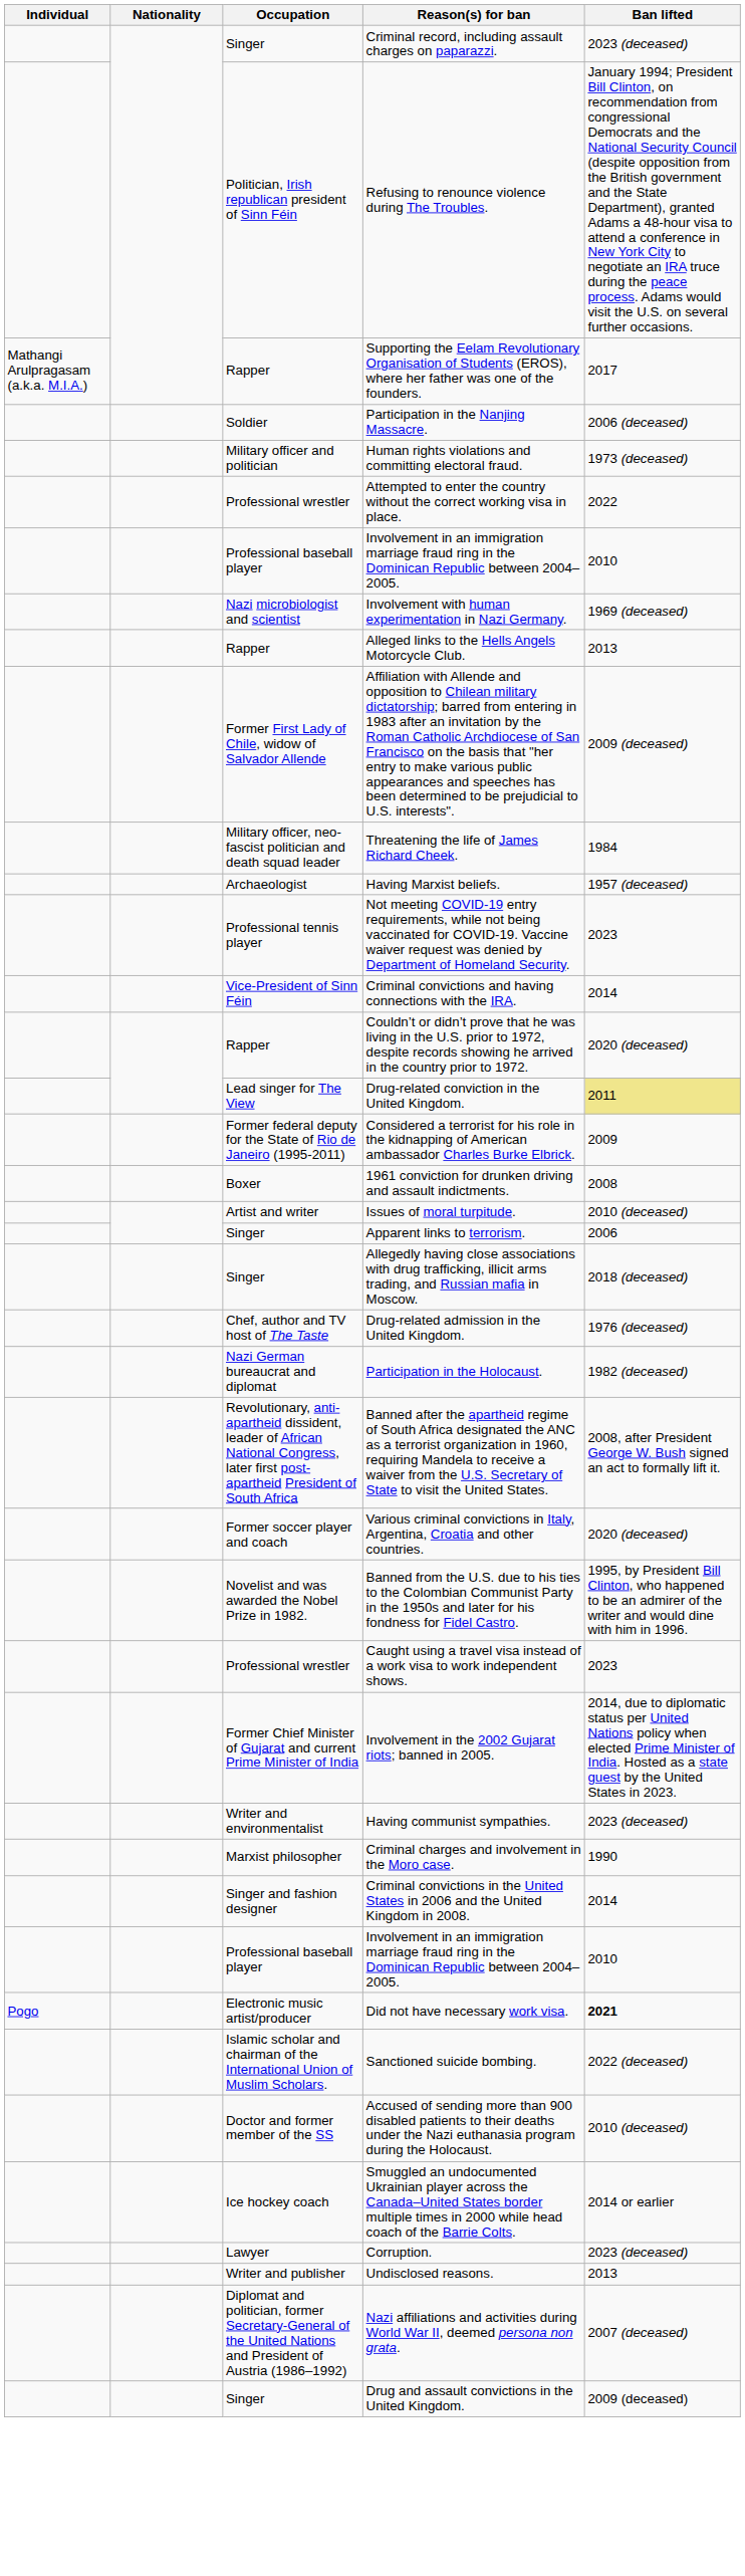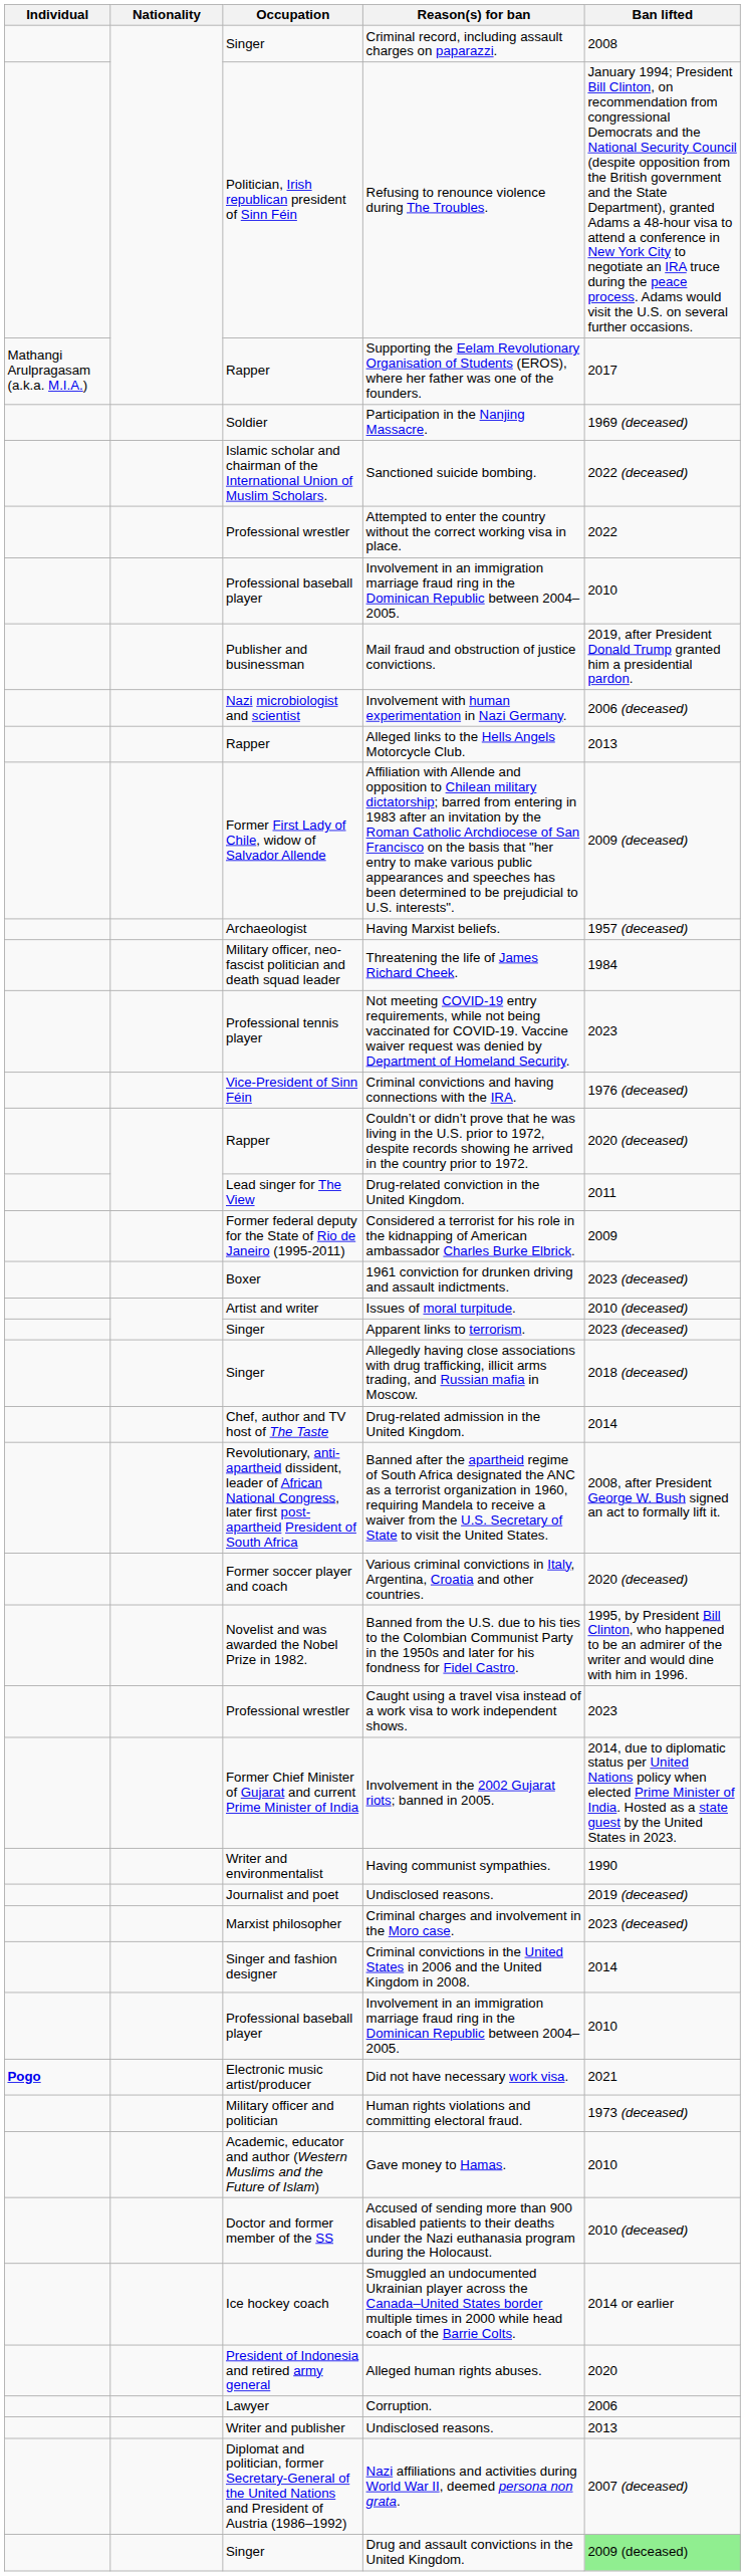Criminal record, including assault charges on paparazzi. | Ban lifted: 2023 (deceased) -> 2008
Participation in the Nanjing Massacre. | Ban lifted: 2006 (deceased) -> 1969 (deceased)
rows swapped: Human rights violations and committing electoral fraud. <-> Sanctioned suicide bombing.
+ row: Publisher and businessman | Mail fraud and obstruction of justice convictions. | 2019, after President Donald Trump granted him a presidential pardon.
Involvement with human experimentation in Nazi Germany. | Ban lifted: 1969 (deceased) -> 2006 (deceased)
rows swapped: Having Marxist beliefs. <-> Threatening the life of James Richard Cheek.
Criminal convictions and having connections with the IRA. | Ban lifted: 2014 -> 1976 (deceased)
Drug-related conviction in the United Kingdom. | Ban lifted: khaki background -> no background
1961 conviction for drunken driving and assault indictments. | Ban lifted: 2008 -> 2023 (deceased)
Apparent links to terrorism. | Ban lifted: 2006 -> 2023 (deceased)
Drug-related admission in the United Kingdom. | Ban lifted: 1976 (deceased) -> 2014
- row: Nazi German bureaucrat and diplomat | Participation in the Holocaust. | 1982 (deceased)
Having communist sympathies. | Ban lifted: 2023 (deceased) -> 1990
+ row: Journalist and poet | Undisclosed reasons. | 2019 (deceased)
Criminal charges and involvement in the Moro case. | Ban lifted: 1990 -> 2023 (deceased)
Did not have necessary work visa. | Individual: normal -> bold
Did not have necessary work visa. | Ban lifted: bold -> normal
+ row: Academic, educator and author (Western Muslims and the Future of Islam) | Gave money to Hamas. | 2010
+ row: President of Indonesia and retired army general | Alleged human rights abuses. | 2020
Corruption. | Ban lifted: 2023 (deceased) -> 2006
Drug and assault convictions in the United Kingdom. | Ban lifted: no background -> lightgreen background
